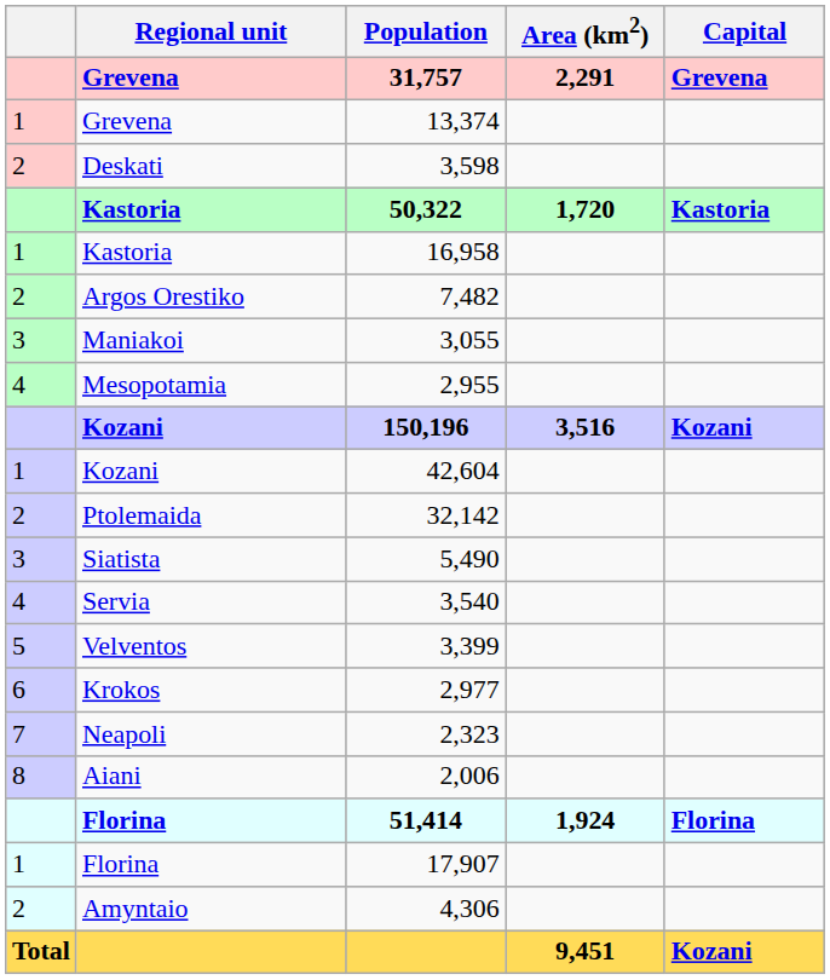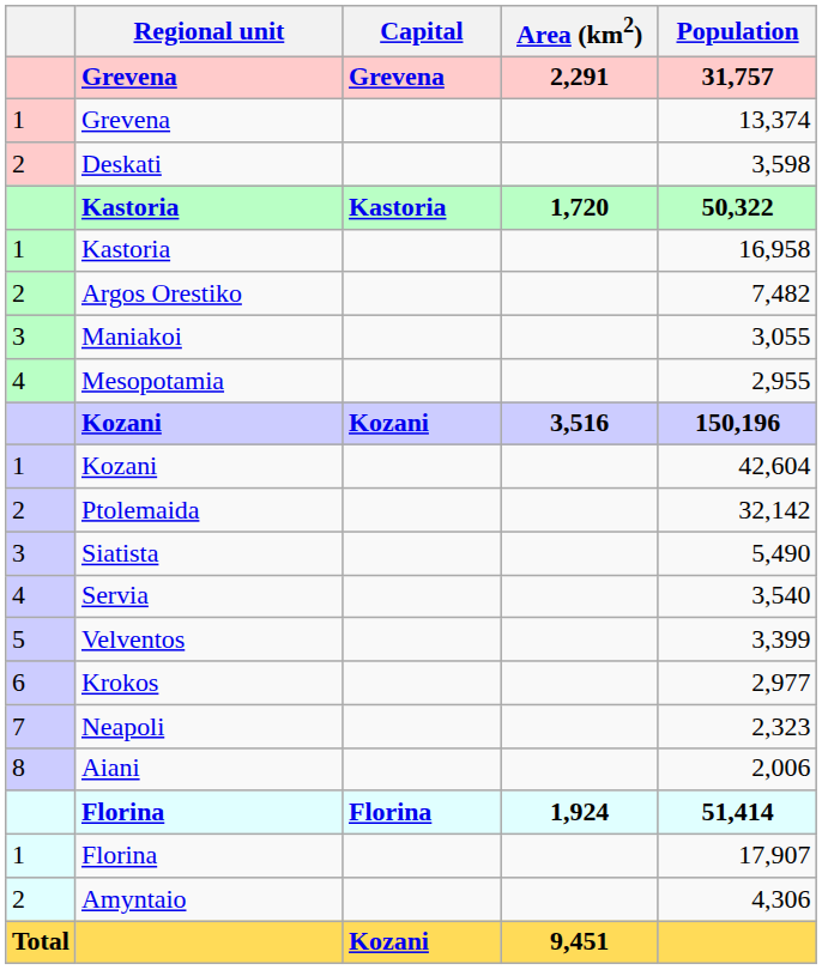columns swapped: Capital <-> Population
